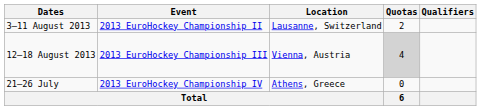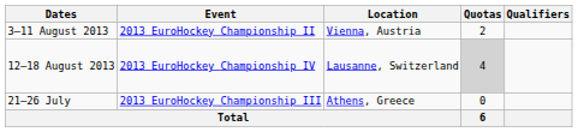3–11 August 2013 | Location: Lausanne, Switzerland -> Vienna, Austria
12–18 August 2013 | Event: 2013 EuroHockey Championship III -> 2013 EuroHockey Championship IV
12–18 August 2013 | Location: Vienna, Austria -> Lausanne, Switzerland
21–26 July | Event: 2013 EuroHockey Championship IV -> 2013 EuroHockey Championship III
